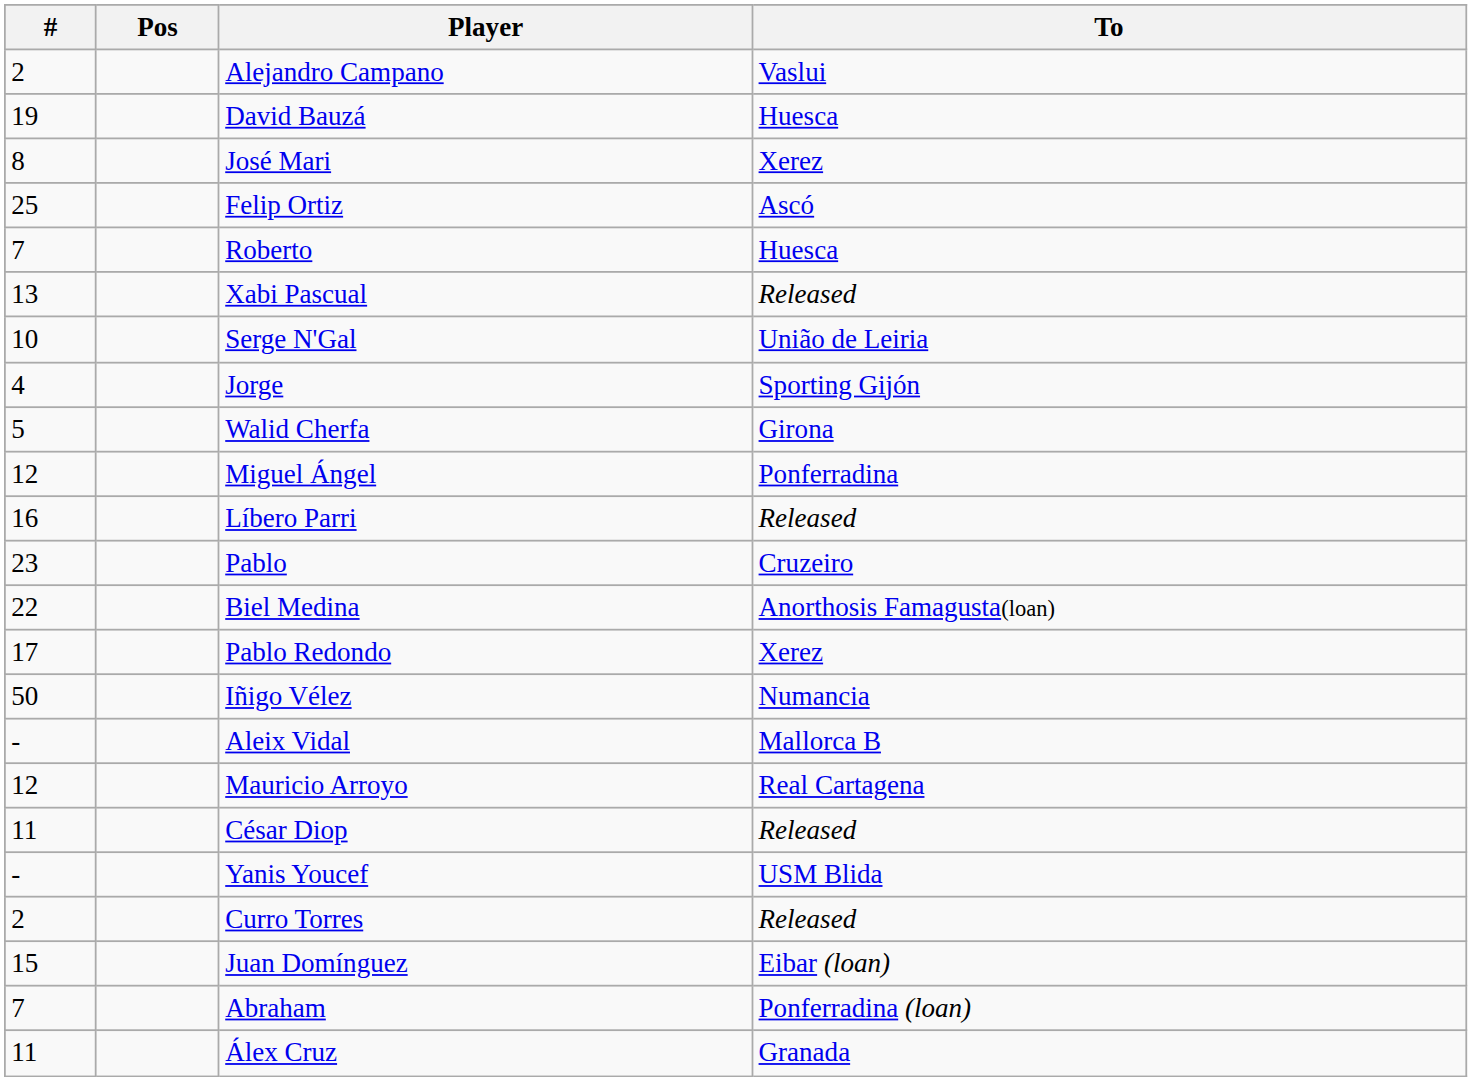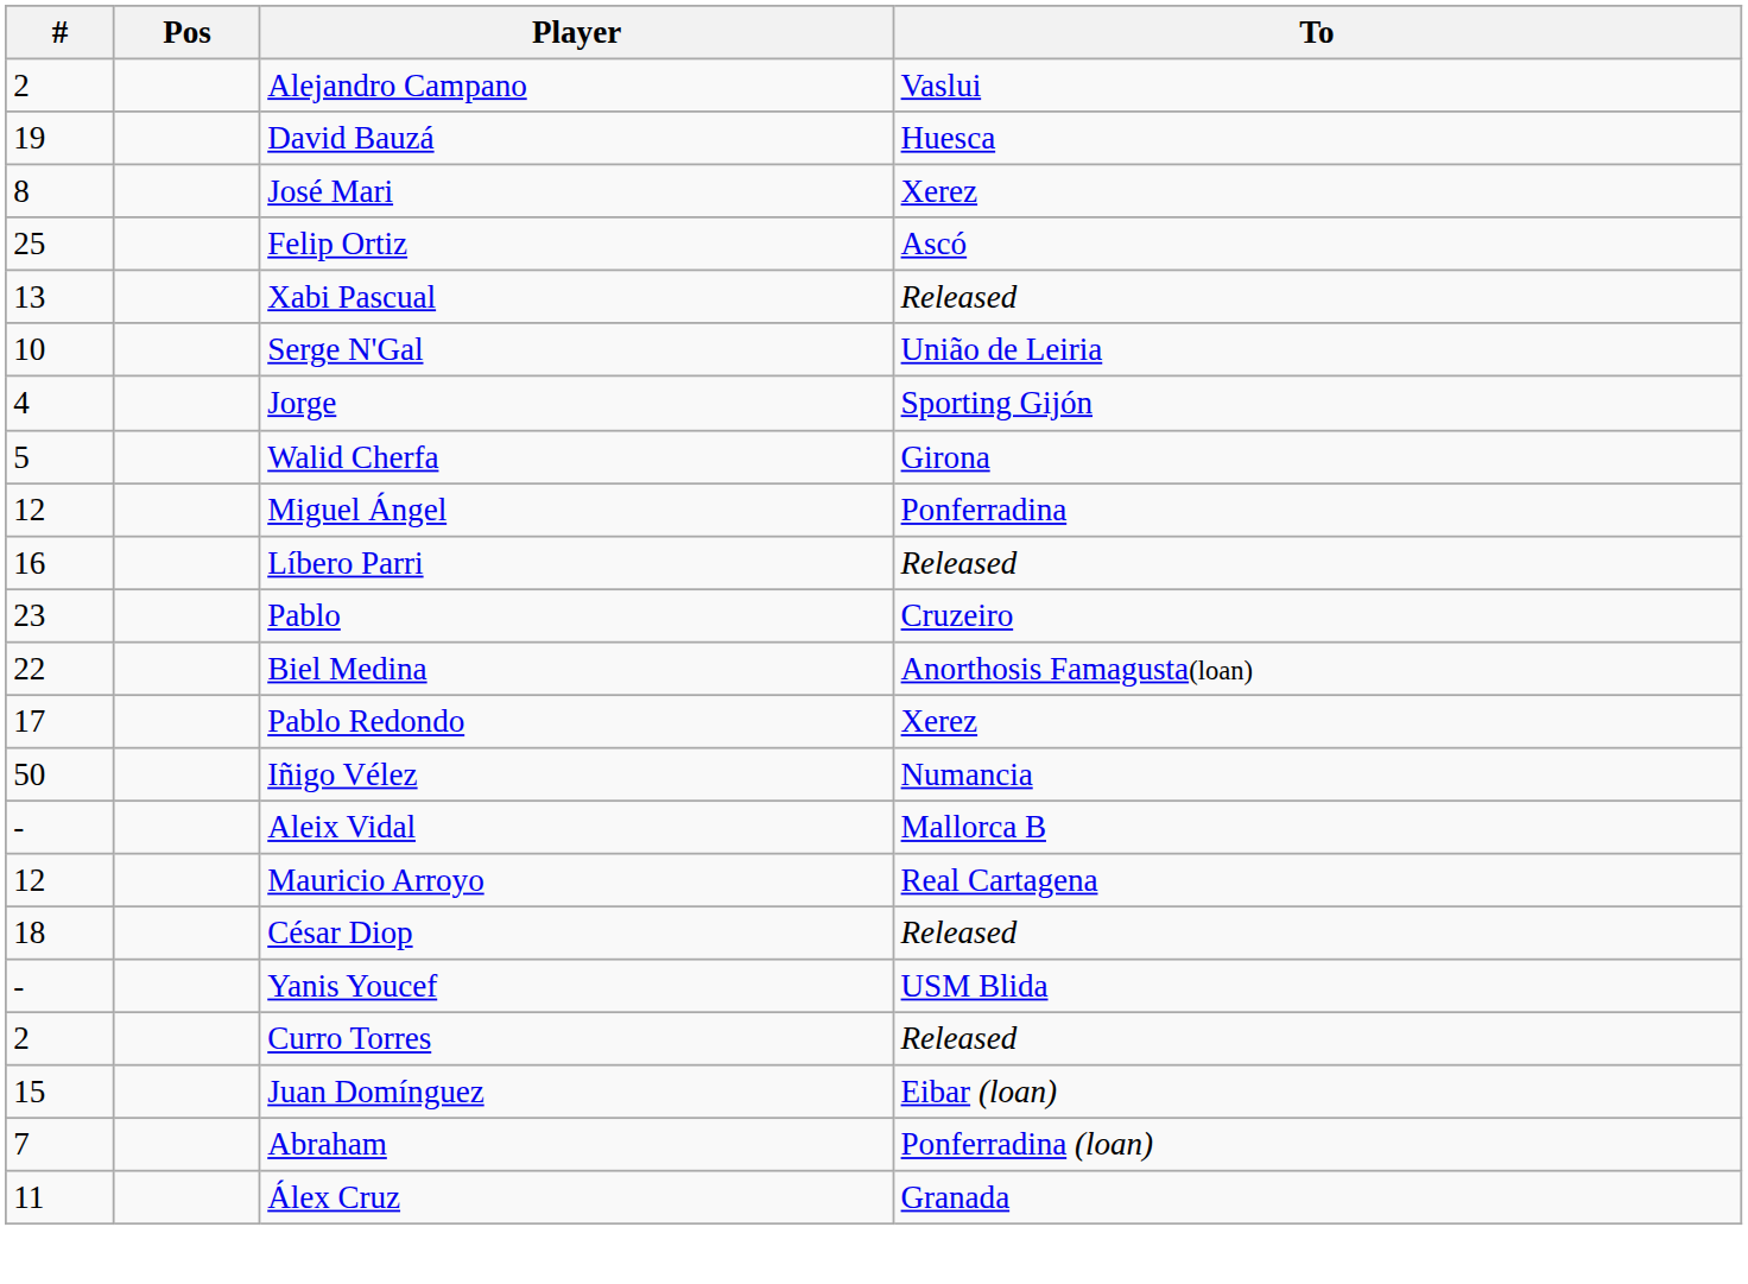- row: 7 | Roberto | Huesca
César Diop | #: 11 -> 18
